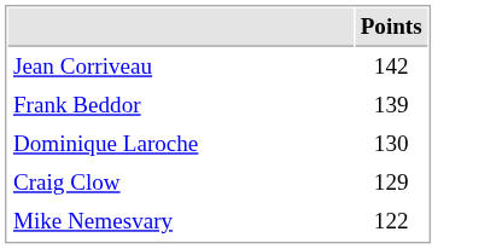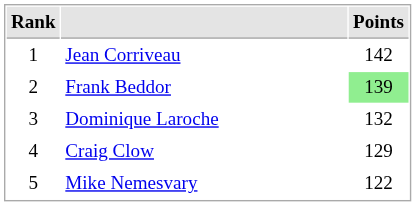+ column: Rank | 1 | 2 | 3 | 4 | 5
Frank Beddor | Points: no background -> lightgreen background
Dominique Laroche | Points: 130 -> 132
